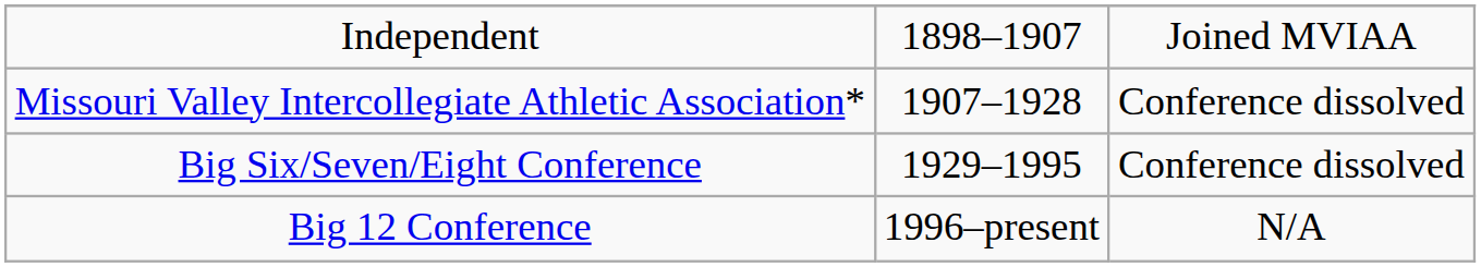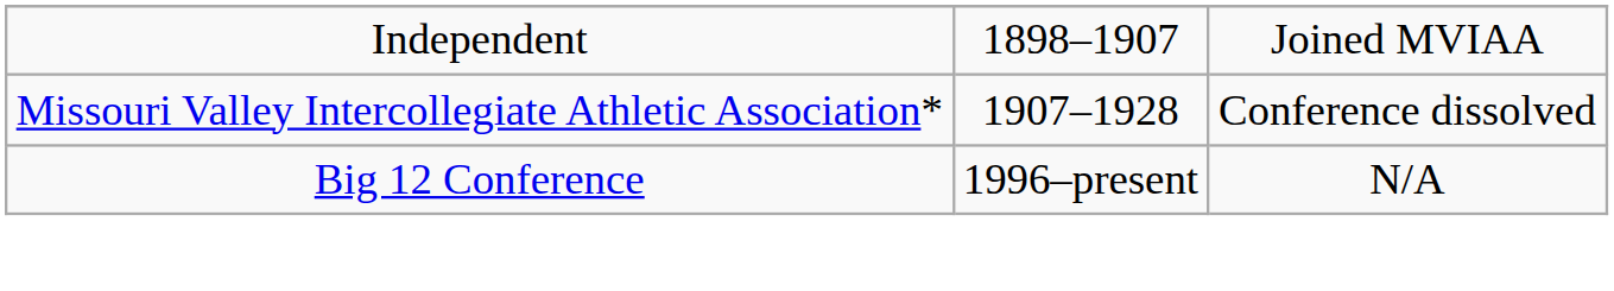- row: Big Six/Seven/Eight Conference | 1929–1995 | Conference dissolved
